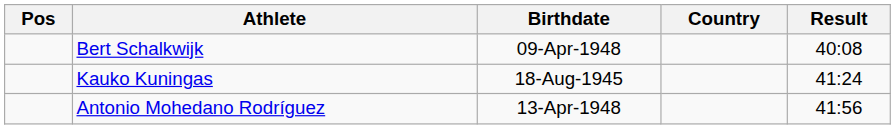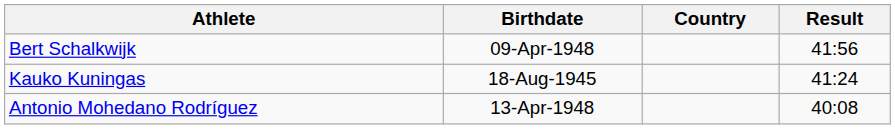- column: Pos
Bert Schalkwijk | Result: 40:08 -> 41:56
Antonio Mohedano Rodríguez | Result: 41:56 -> 40:08
